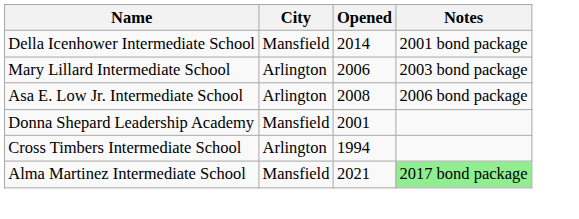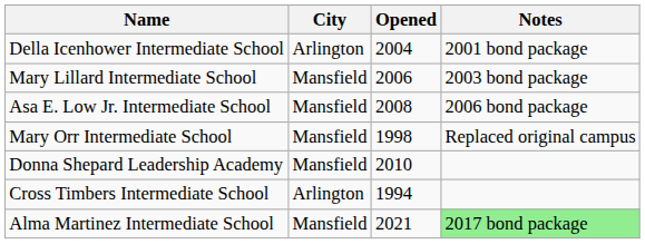Della Icenhower Intermediate School | City: Mansfield -> Arlington
Della Icenhower Intermediate School | Opened: 2014 -> 2004
Mary Lillard Intermediate School | City: Arlington -> Mansfield
Asa E. Low Jr. Intermediate School | City: Arlington -> Mansfield
+ row: Mary Orr Intermediate School | Mansfield | 1998 | Replaced original campus
Donna Shepard Leadership Academy | Opened: 2001 -> 2010
